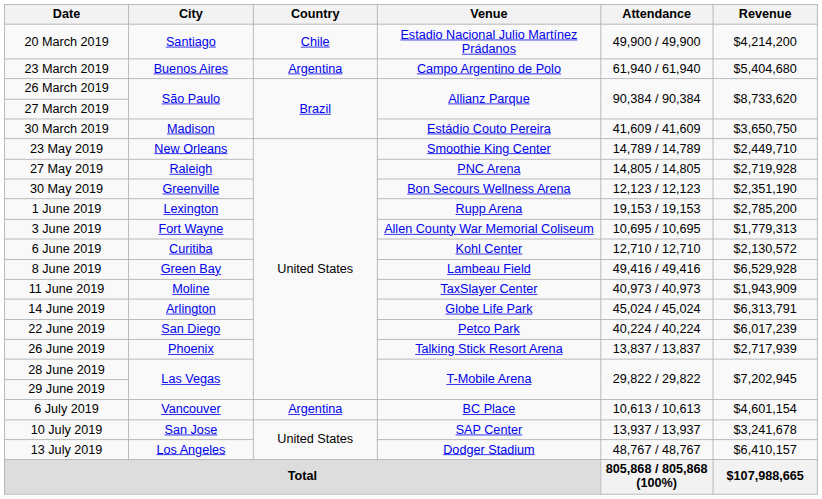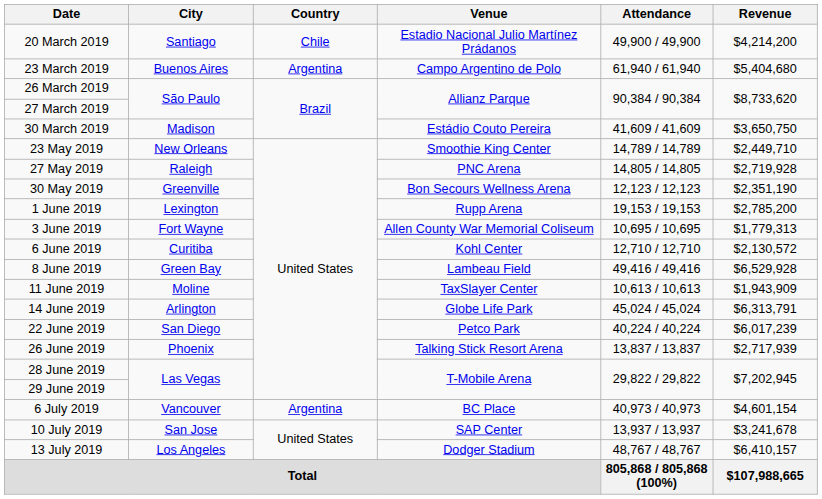11 June 2019 | Attendance: 40,973 / 40,973 -> 10,613 / 10,613
6 July 2019 | Attendance: 10,613 / 10,613 -> 40,973 / 40,973
